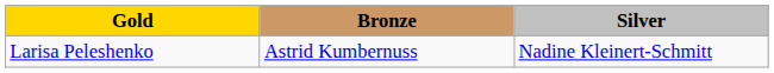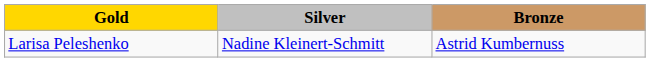columns swapped: Silver <-> Bronze
